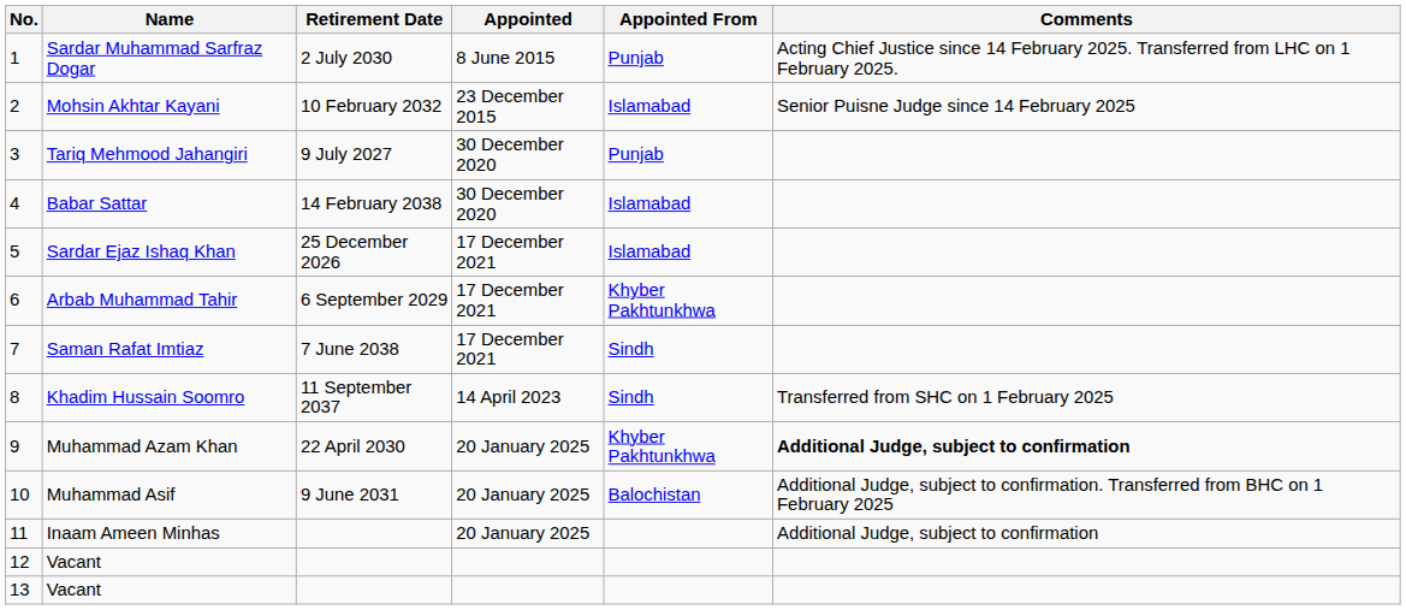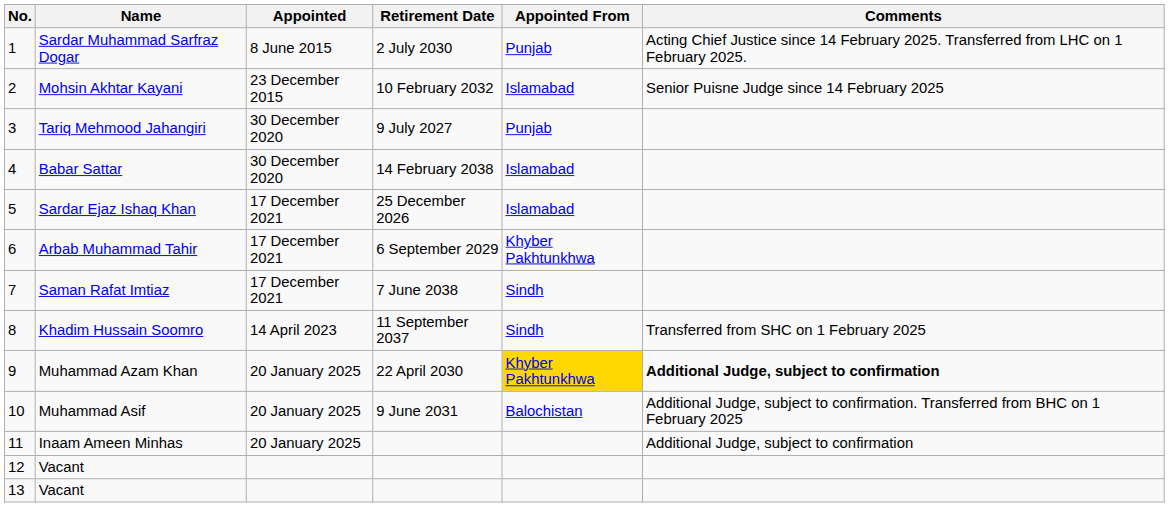columns swapped: Appointed <-> Retirement Date
Muhammad Azam Khan | Appointed From: no background -> gold background
